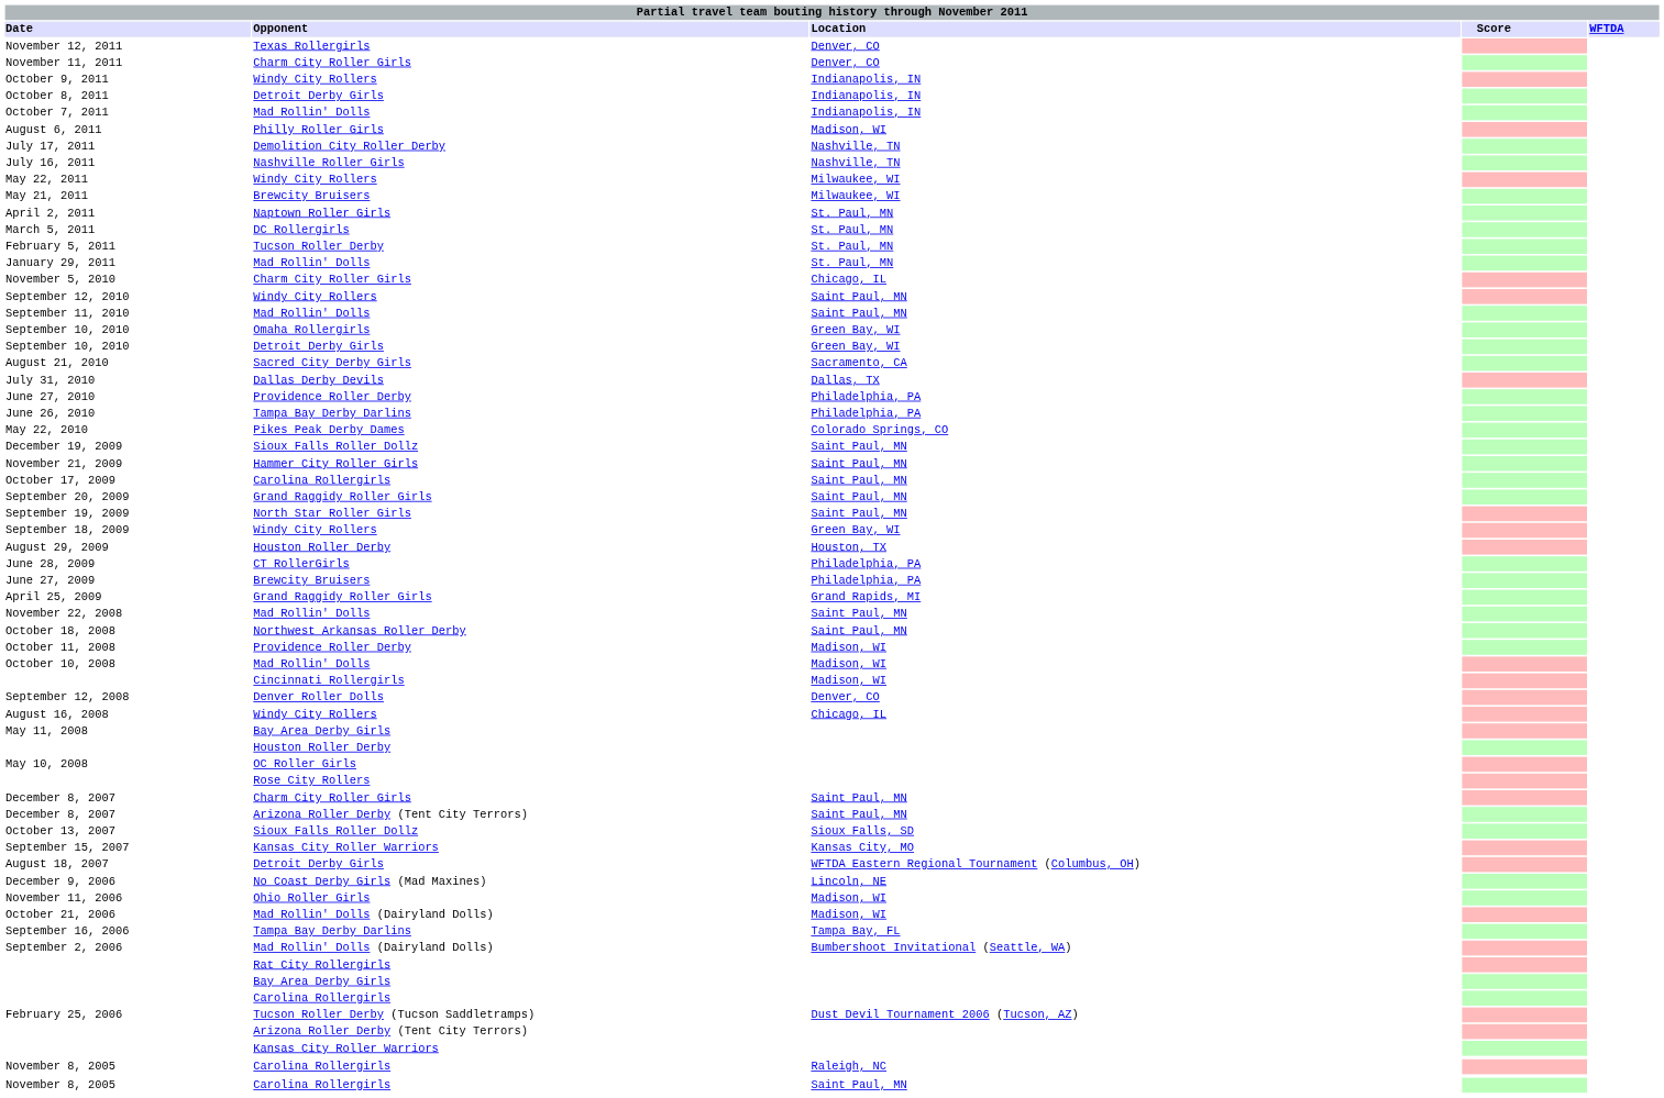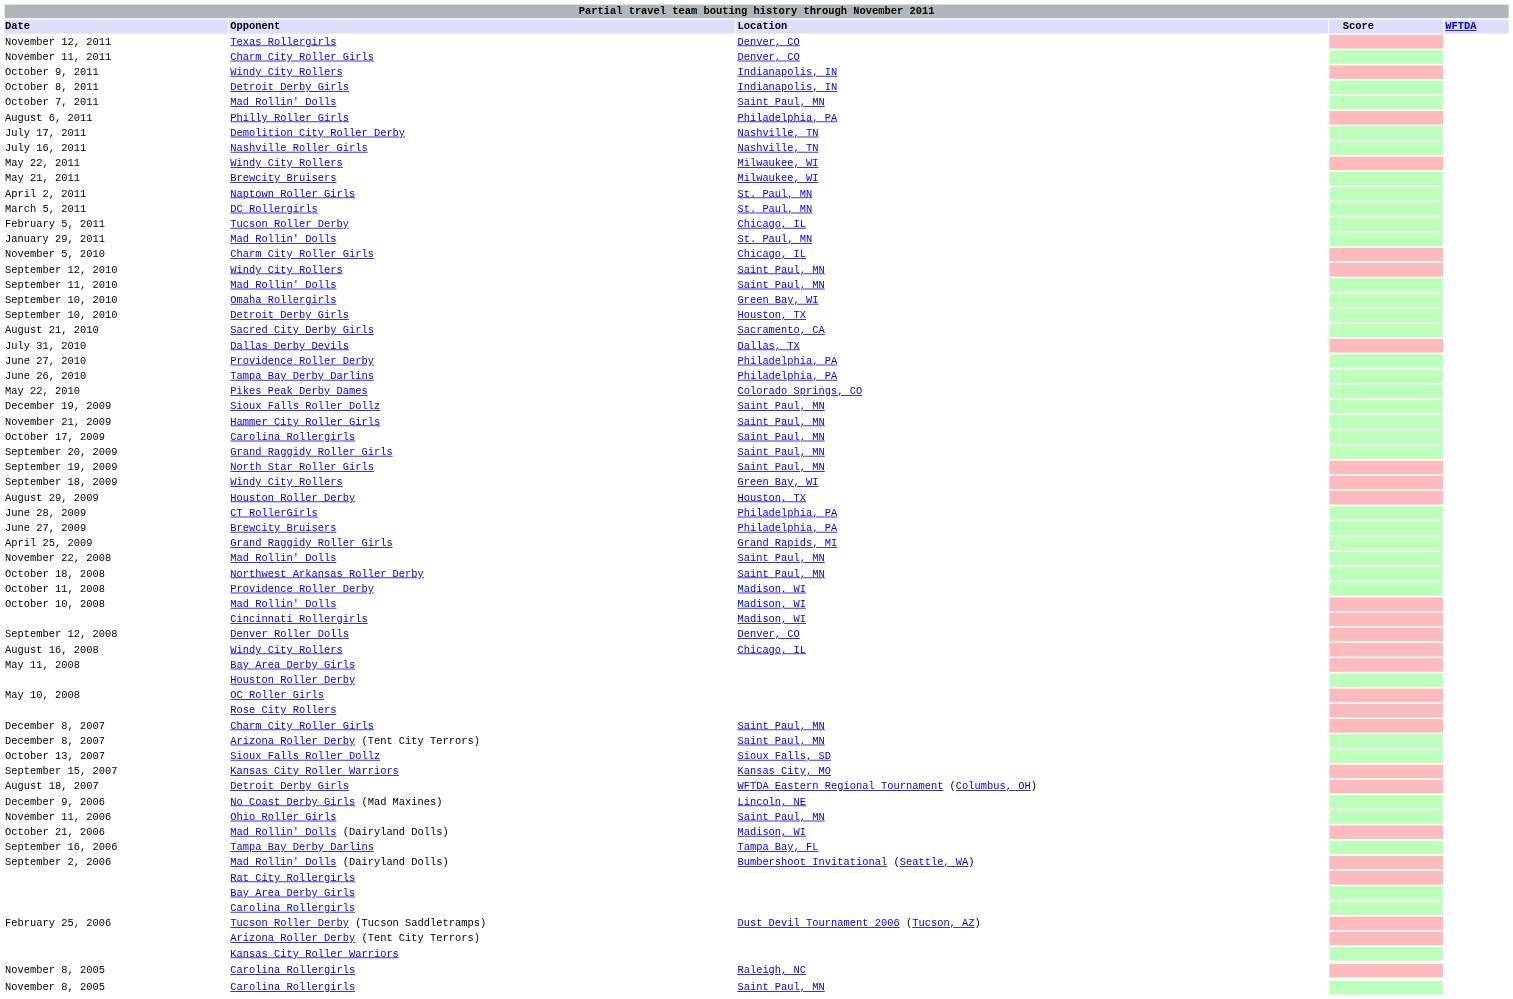October 7, 2011 | Location: Indianapolis, IN -> Saint Paul, MN
August 6, 2011 | Location: Madison, WI -> Philadelphia, PA
February 5, 2011 | Location: St. Paul, MN -> Chicago, IL
September 10, 2010 / Detroit Derby Girls | Location: Green Bay, WI -> Houston, TX
November 11, 2006 | Location: Madison, WI -> Saint Paul, MN
